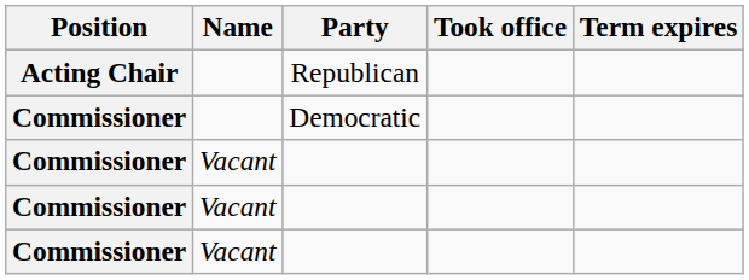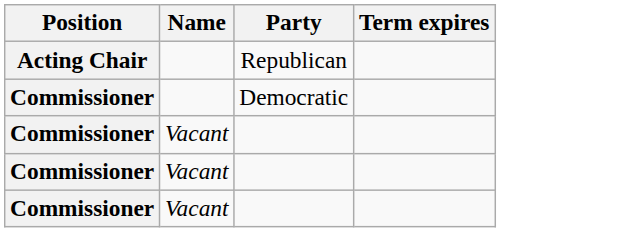- column: Took office
